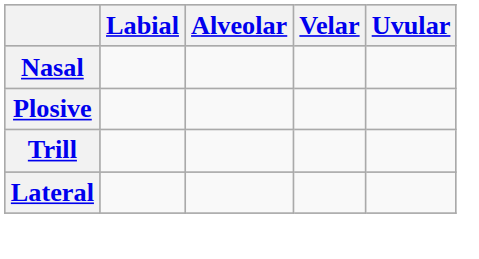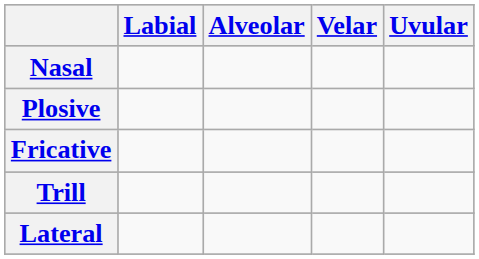+ row: Fricative
